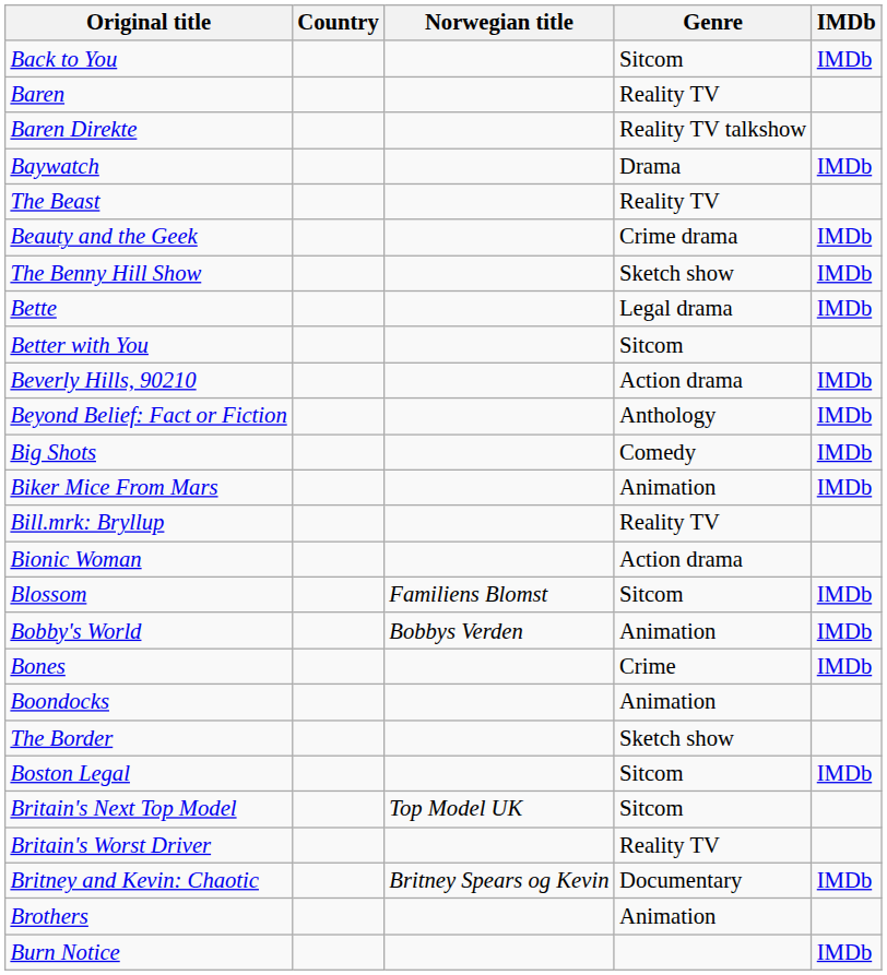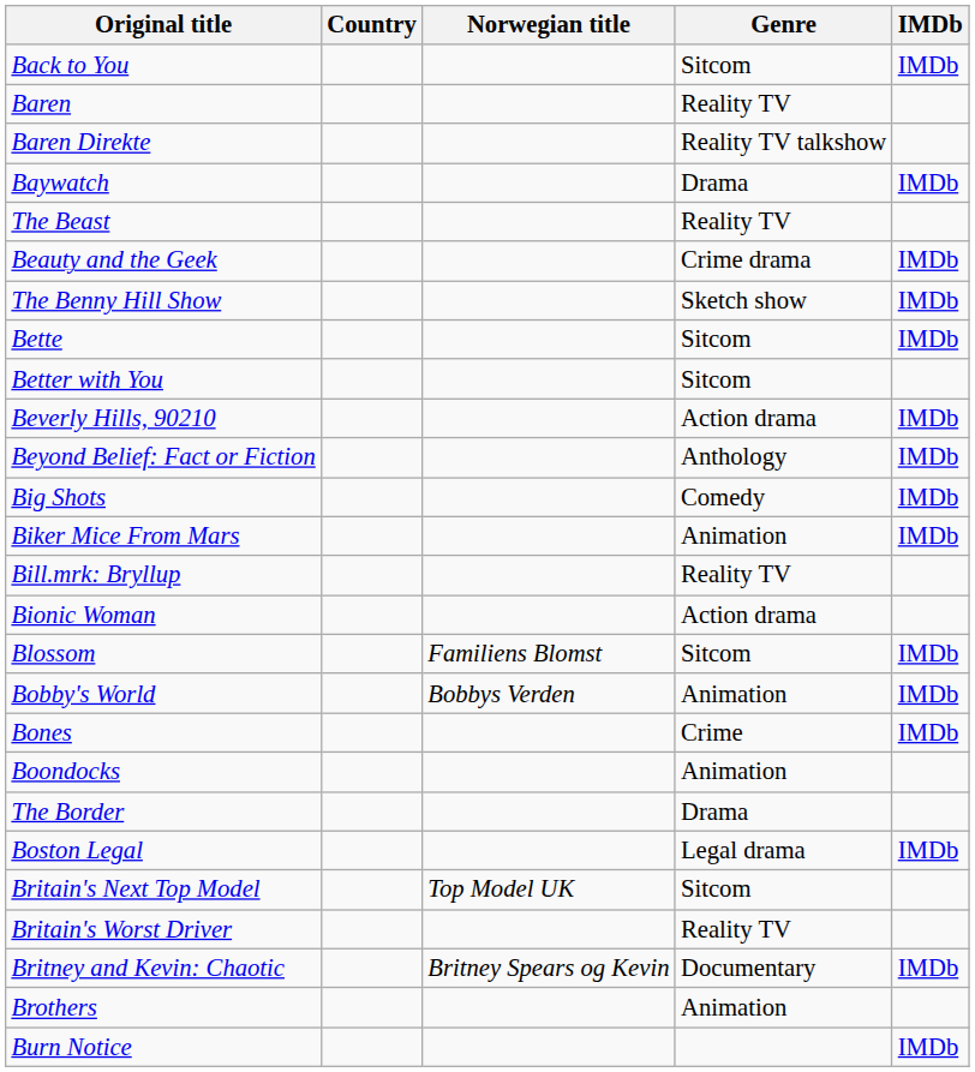Bette | Genre: Legal drama -> Sitcom
The Border | Genre: Sketch show -> Drama
Boston Legal | Genre: Sitcom -> Legal drama
